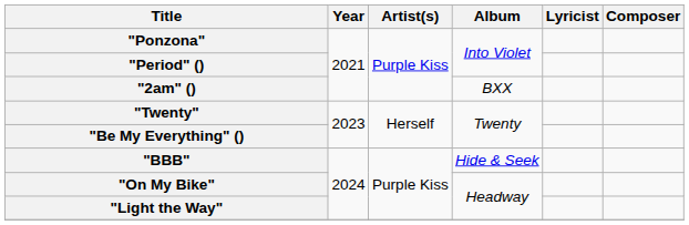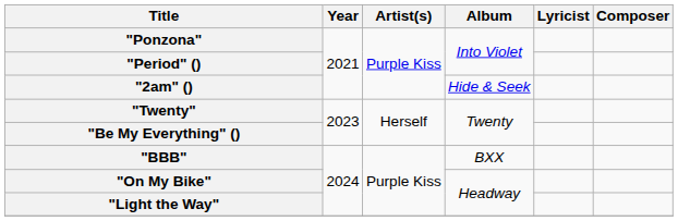"2am" () | Album: BXX -> Hide & Seek
"BBB" | Album: Hide & Seek -> BXX
